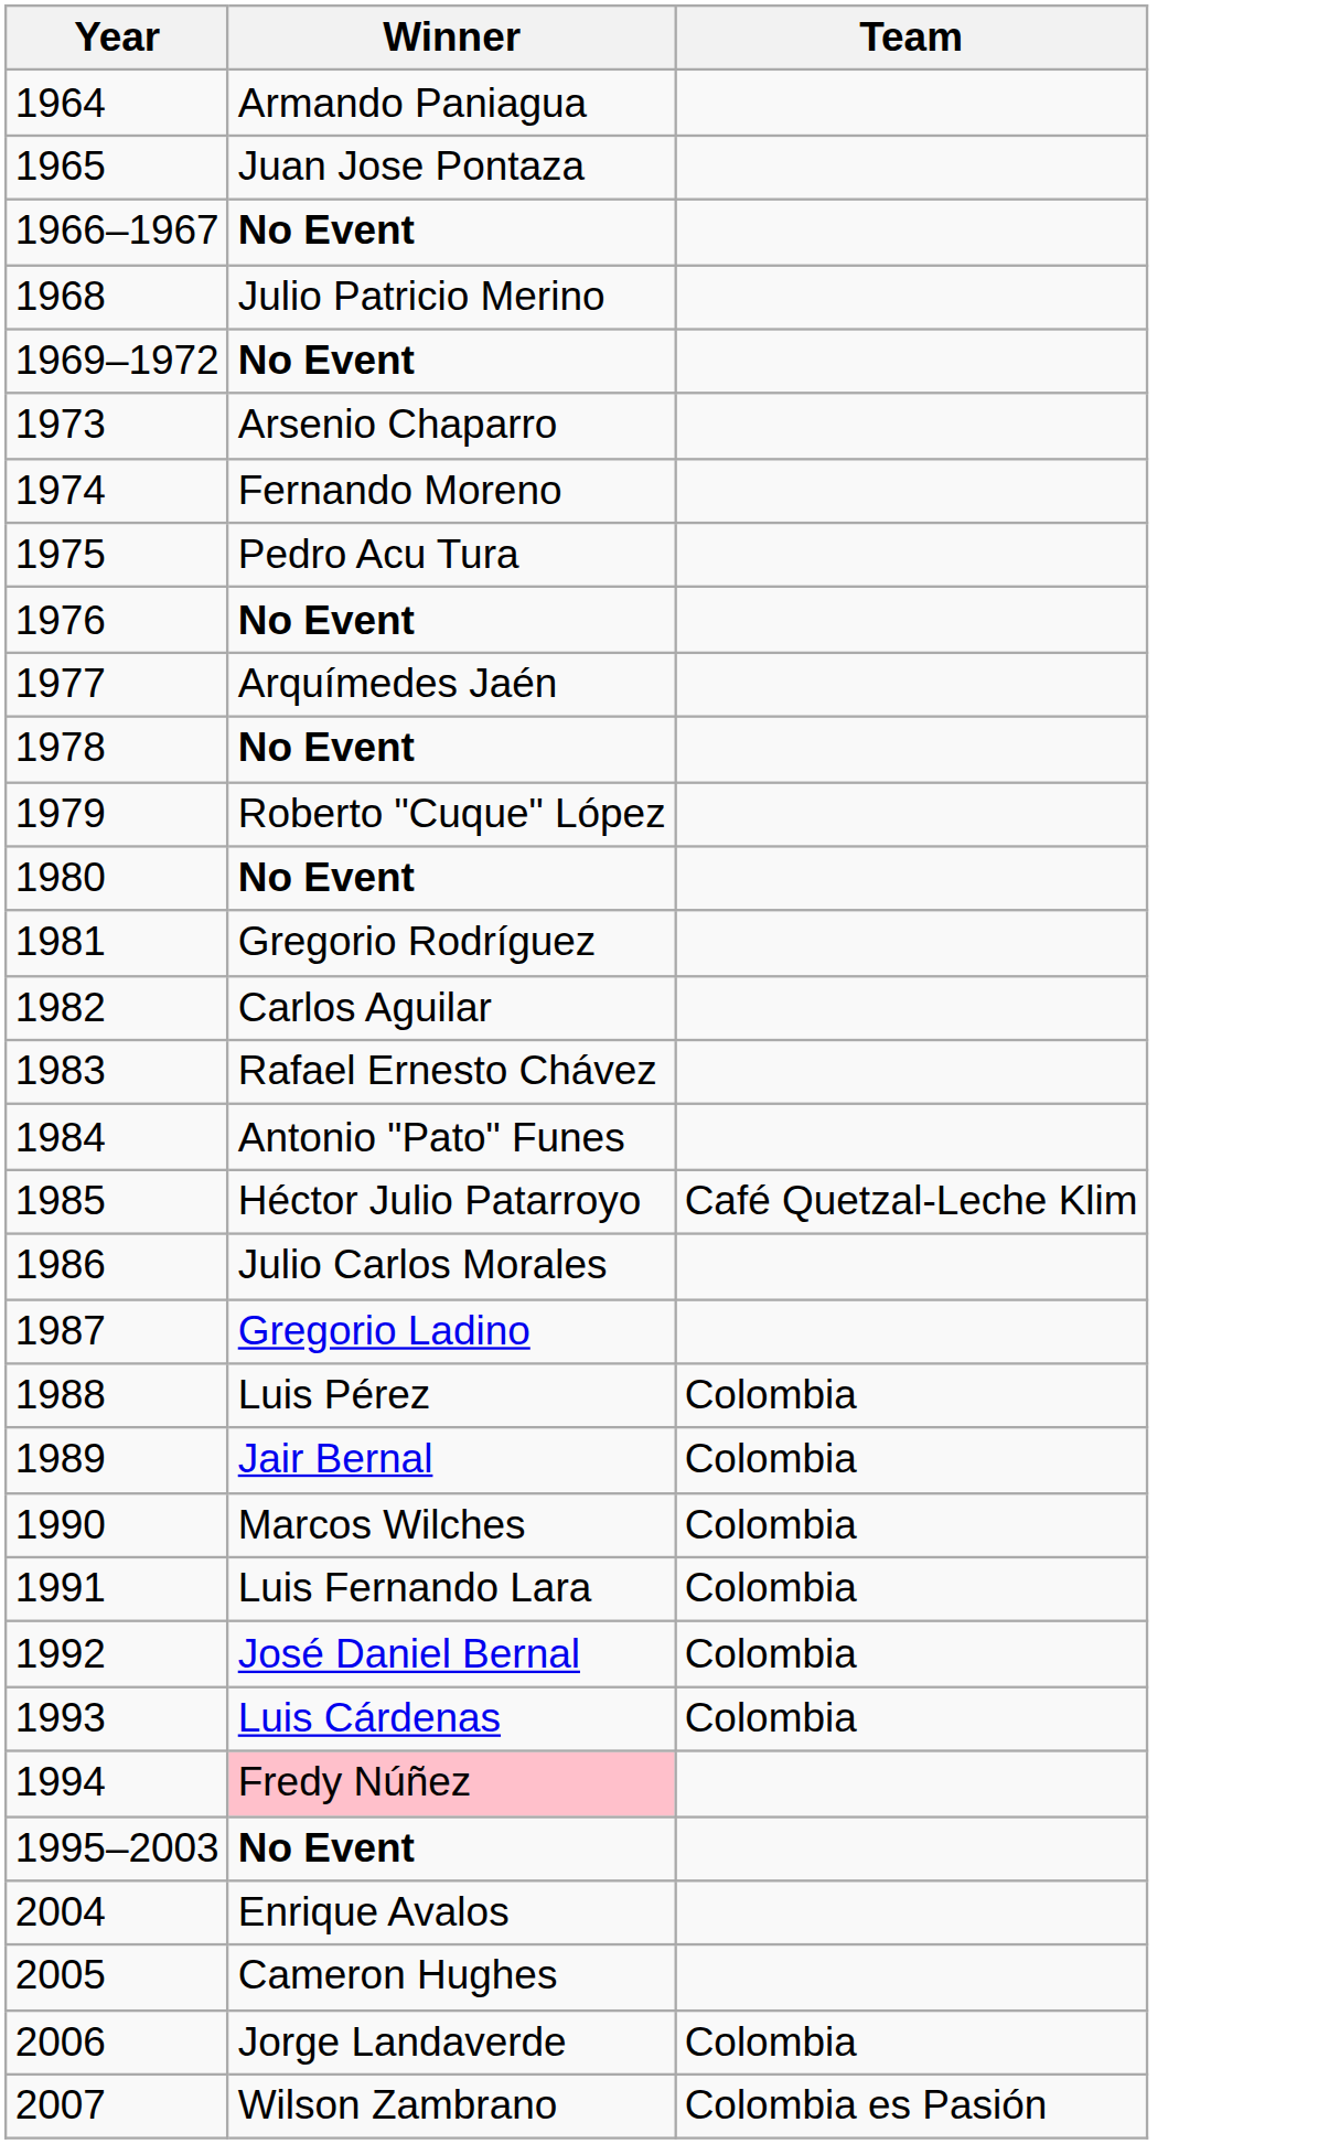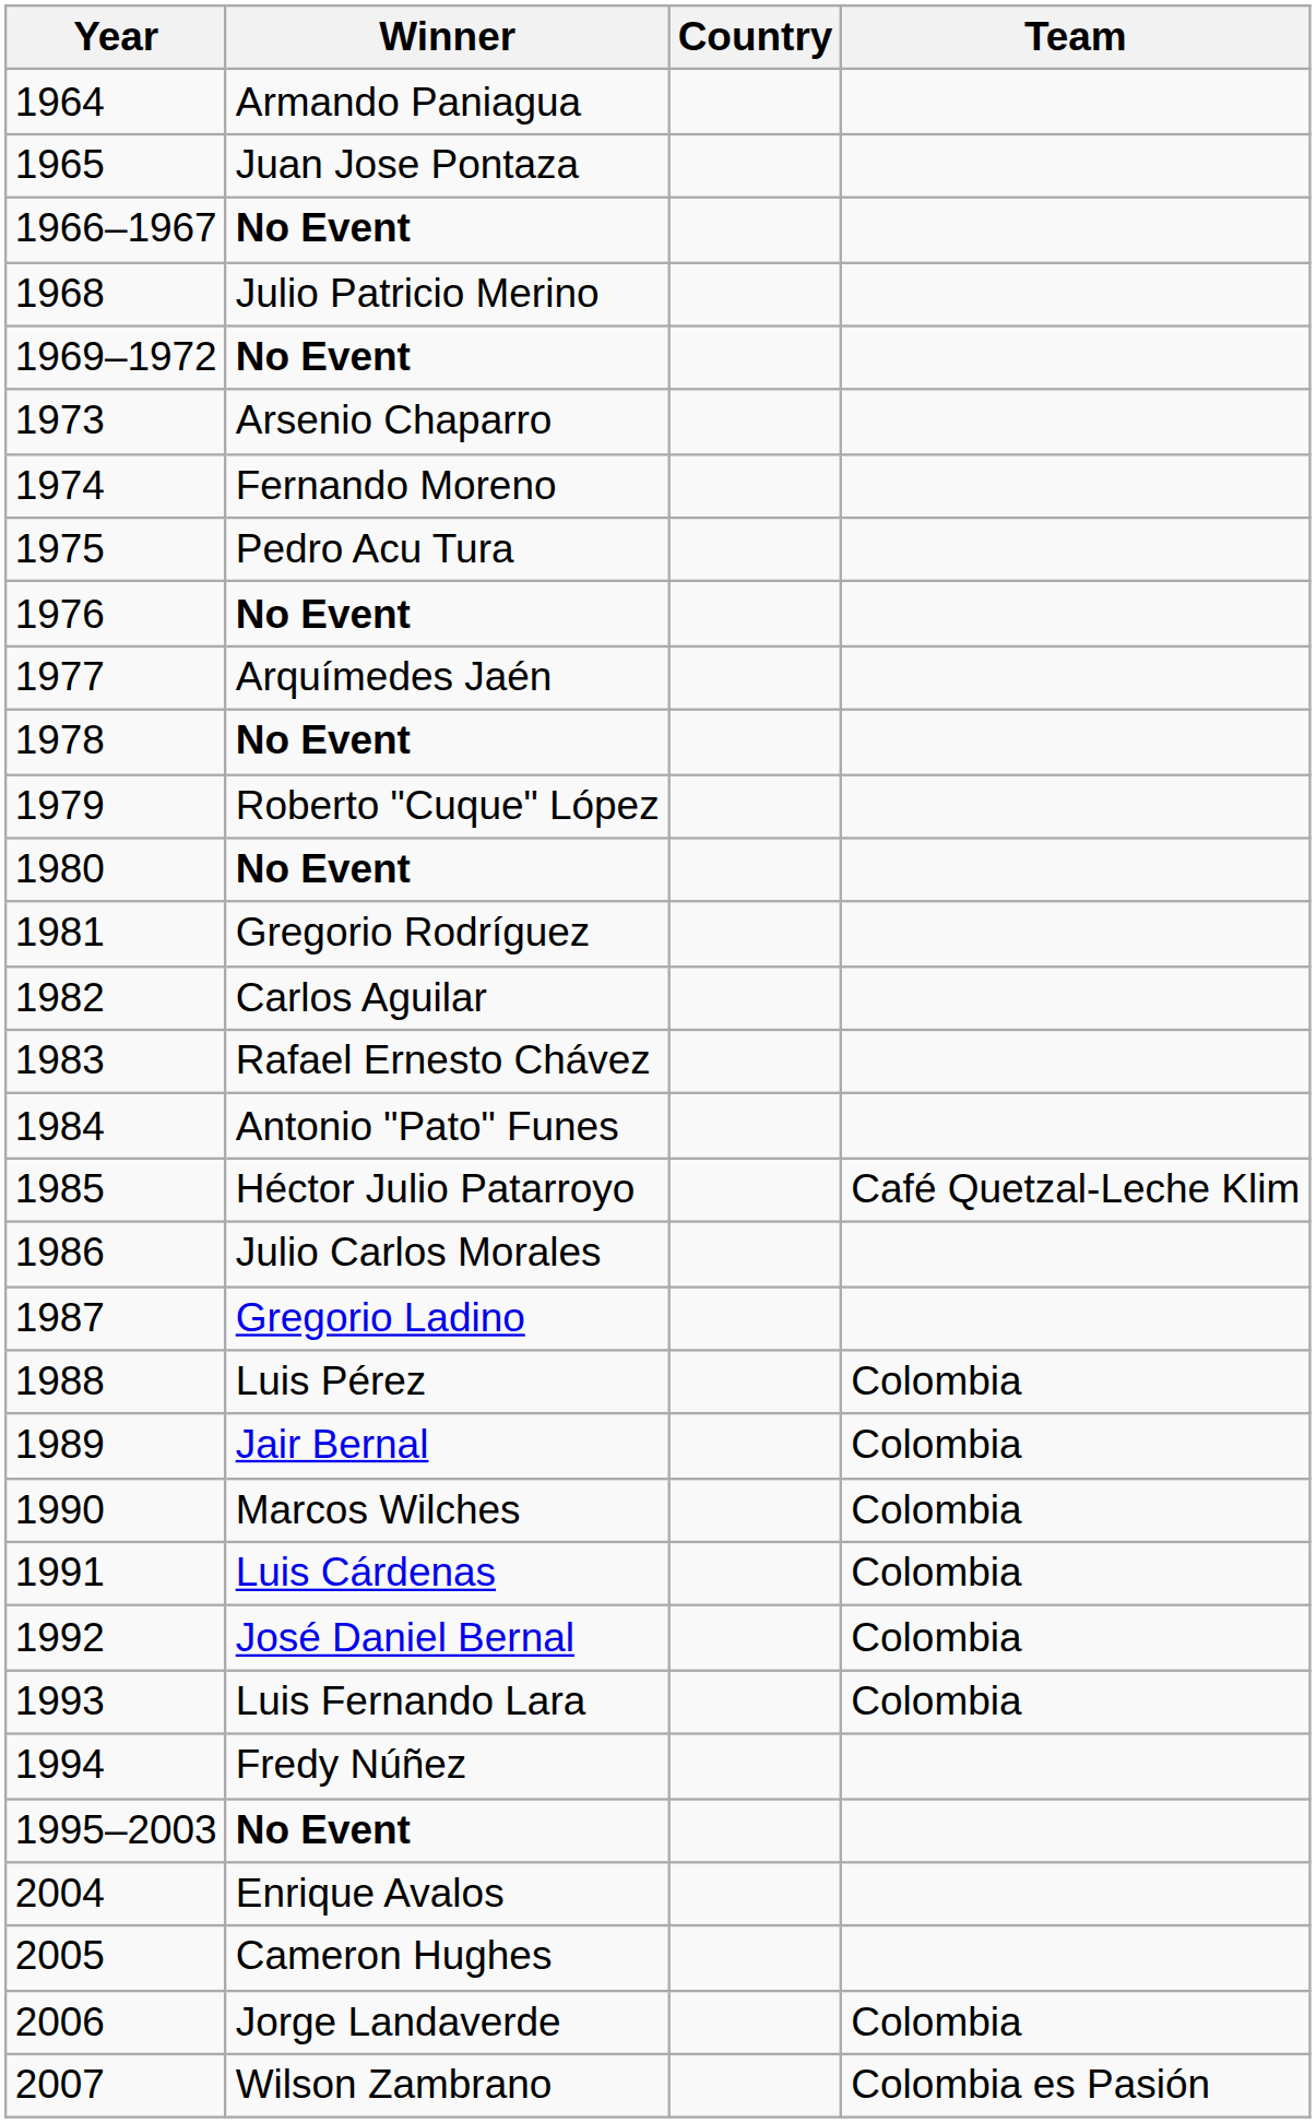+ column: Country
1991 | Winner: Luis Fernando Lara -> Luis Cárdenas
1993 | Winner: Luis Cárdenas -> Luis Fernando Lara
1994 | Winner: pink background -> no background
